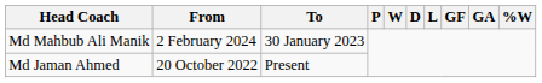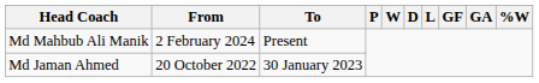Md Mahbub Ali Manik | To: 30 January 2023 -> Present
Md Jaman Ahmed | To: Present -> 30 January 2023
